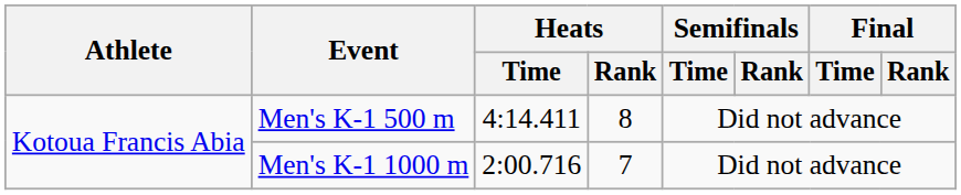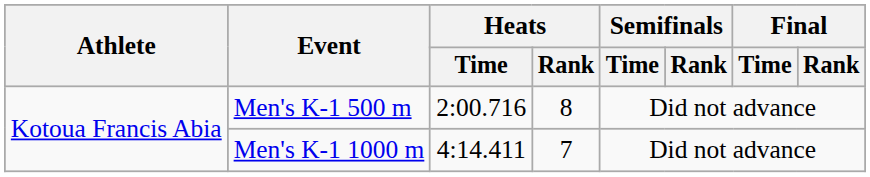Men's K-1 500 m | Heats / Time: 4:14.411 -> 2:00.716
Men's K-1 1000 m | Heats / Time: 2:00.716 -> 4:14.411
